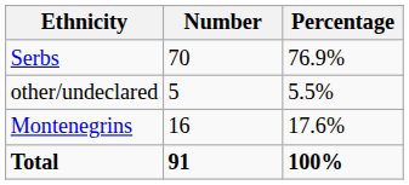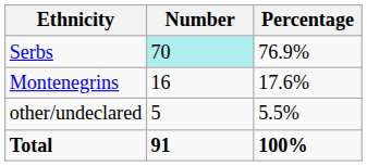Serbs | Number: no background -> paleturquoise background
rows swapped: Montenegrins <-> other/undeclared
